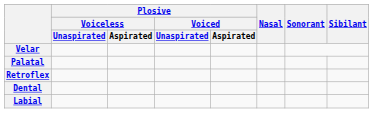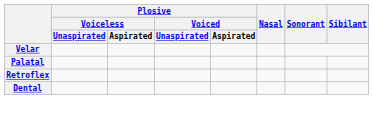- row: Labial
